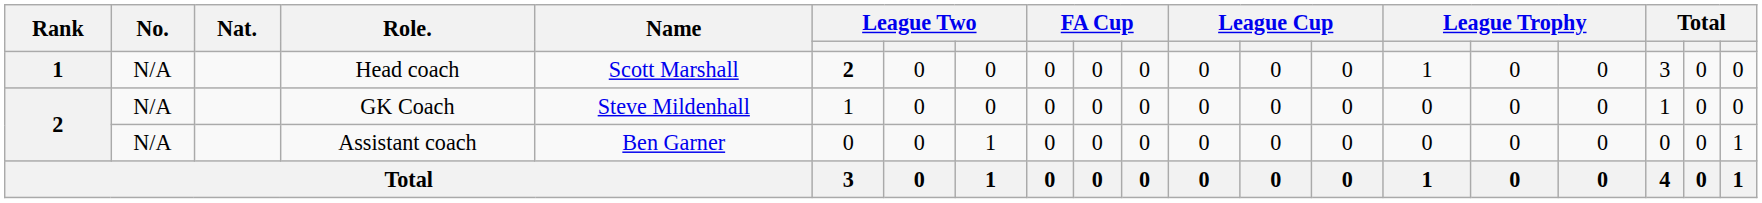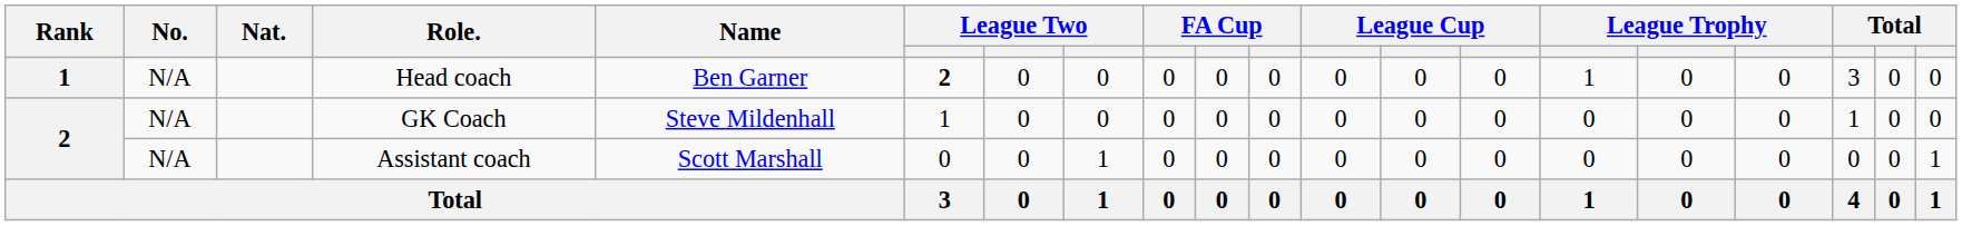Head coach | Name: Scott Marshall -> Ben Garner
Assistant coach | Name: Ben Garner -> Scott Marshall
